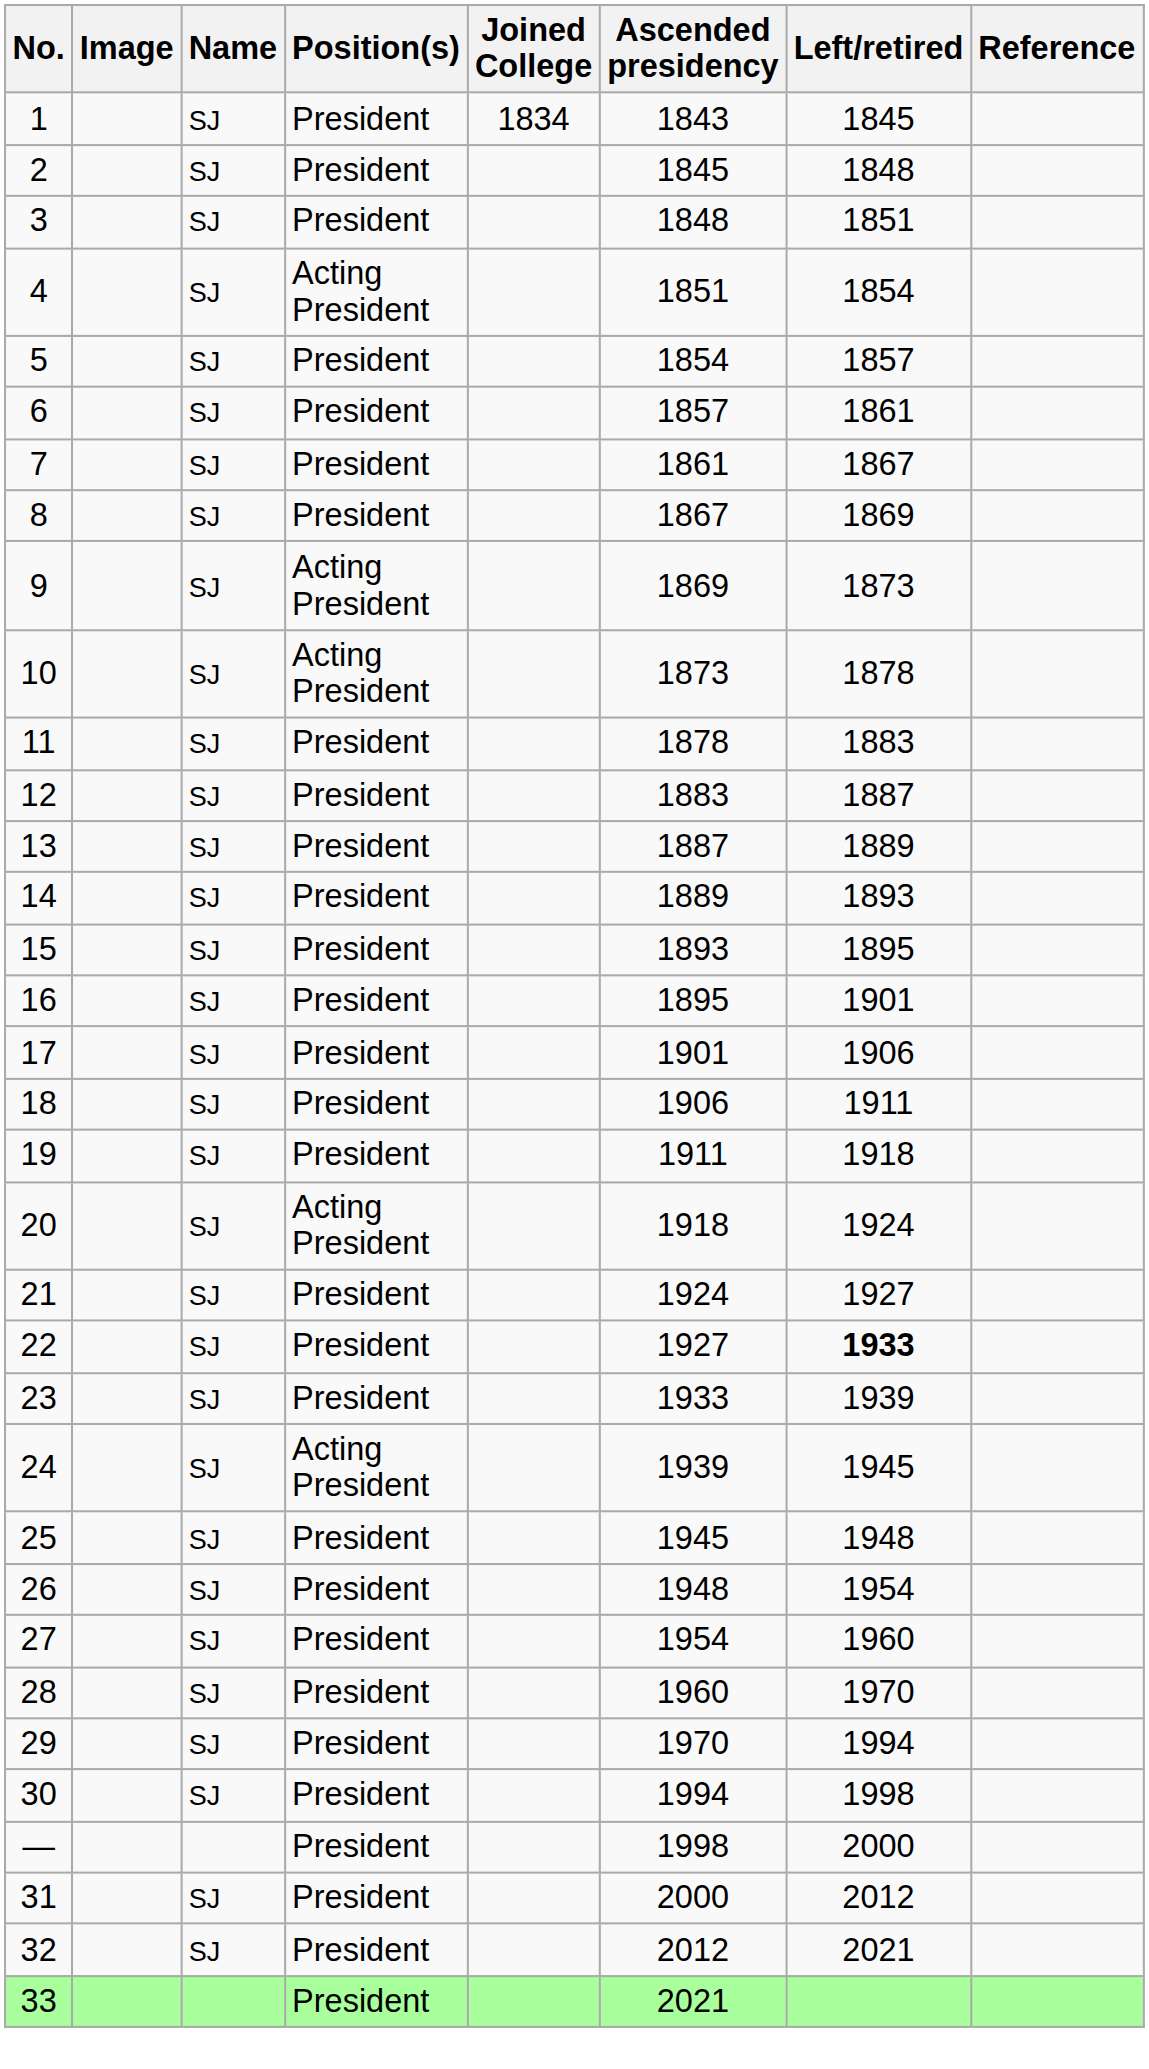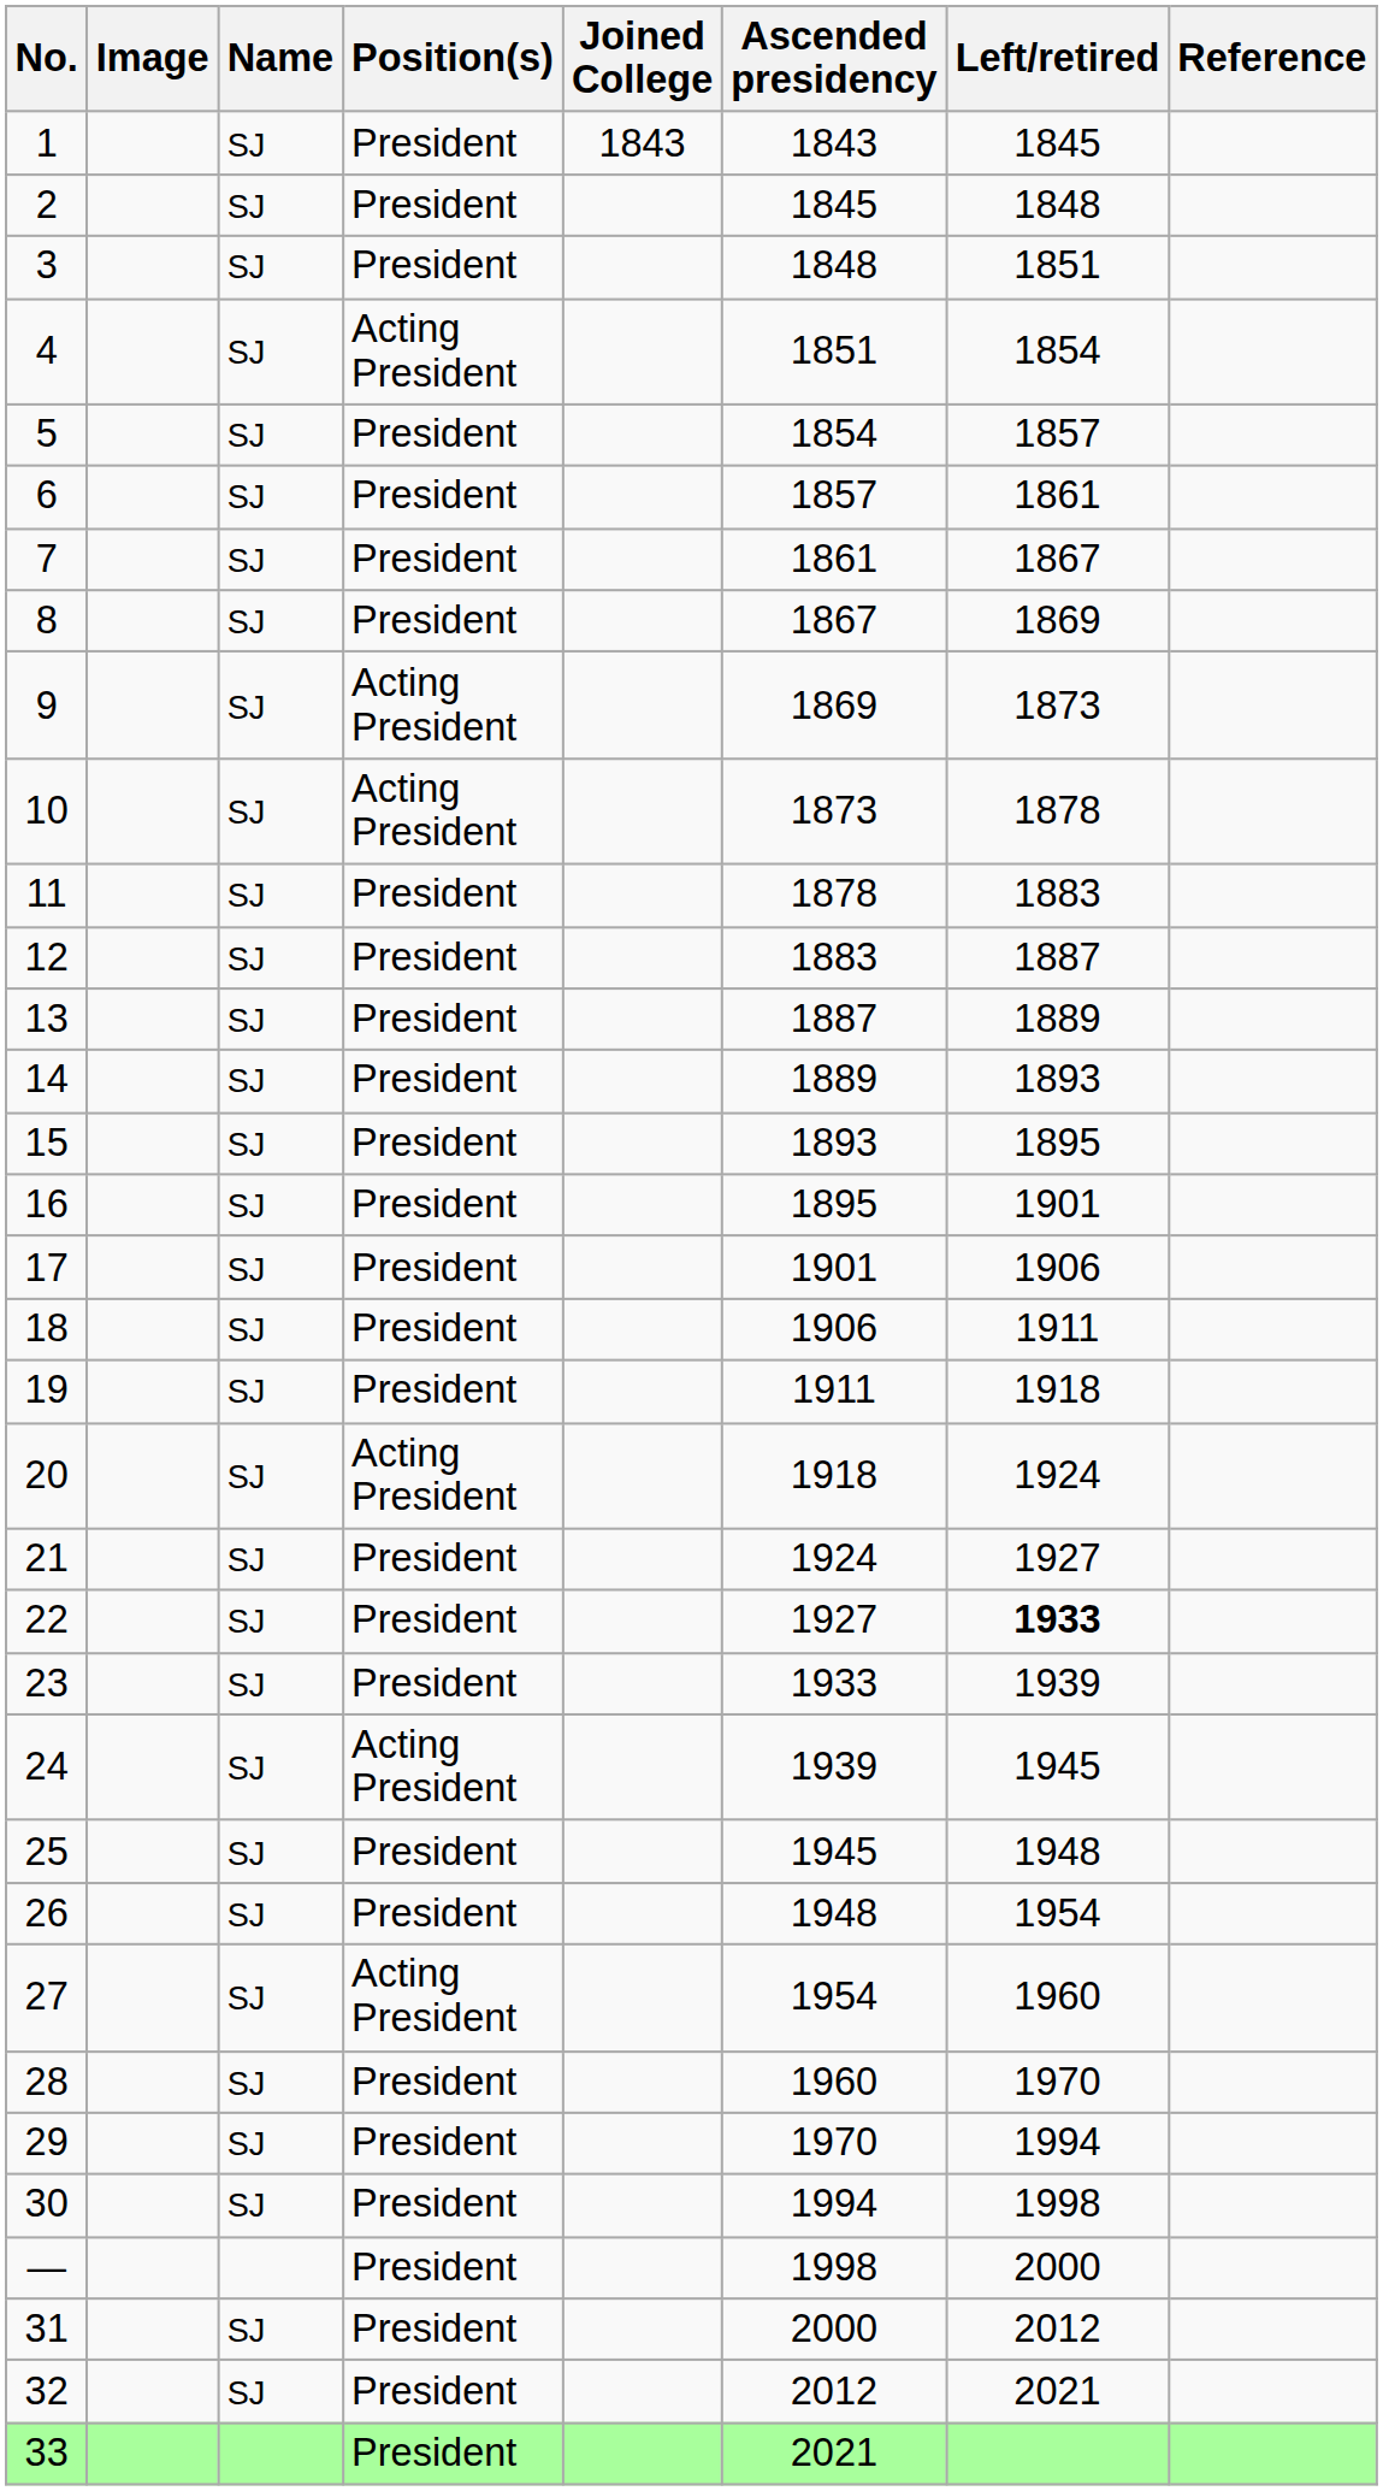1 | Joined College: 1834 -> 1843
27 | Position(s): President -> Acting President
